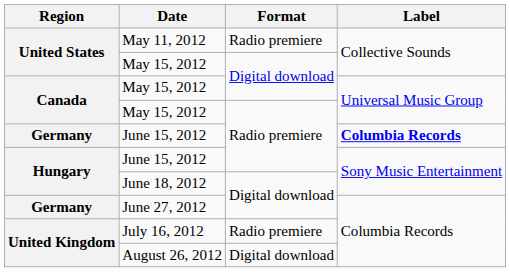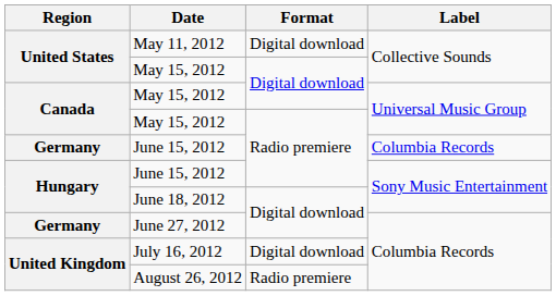May 11, 2012 | Format: Radio premiere -> Digital download
Germany / June 15, 2012 | Label: bold -> normal
July 16, 2012 | Format: Radio premiere -> Digital download
August 26, 2012 | Format: Digital download -> Radio premiere
